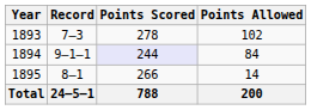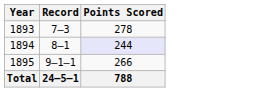- column: Points Allowed | 102 | 84 | 14 | 200
1894 | Record: 9–1–1 -> 8–1
1895 | Record: 8–1 -> 9–1–1
